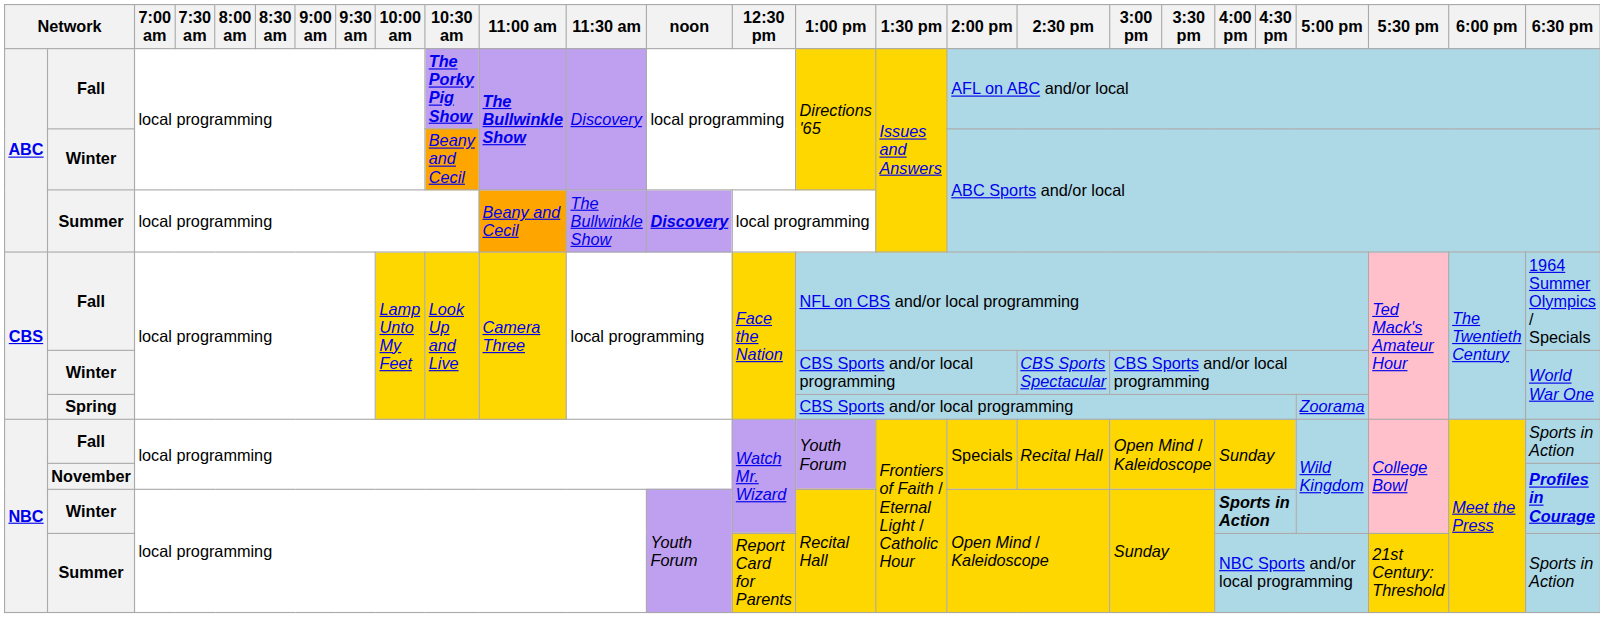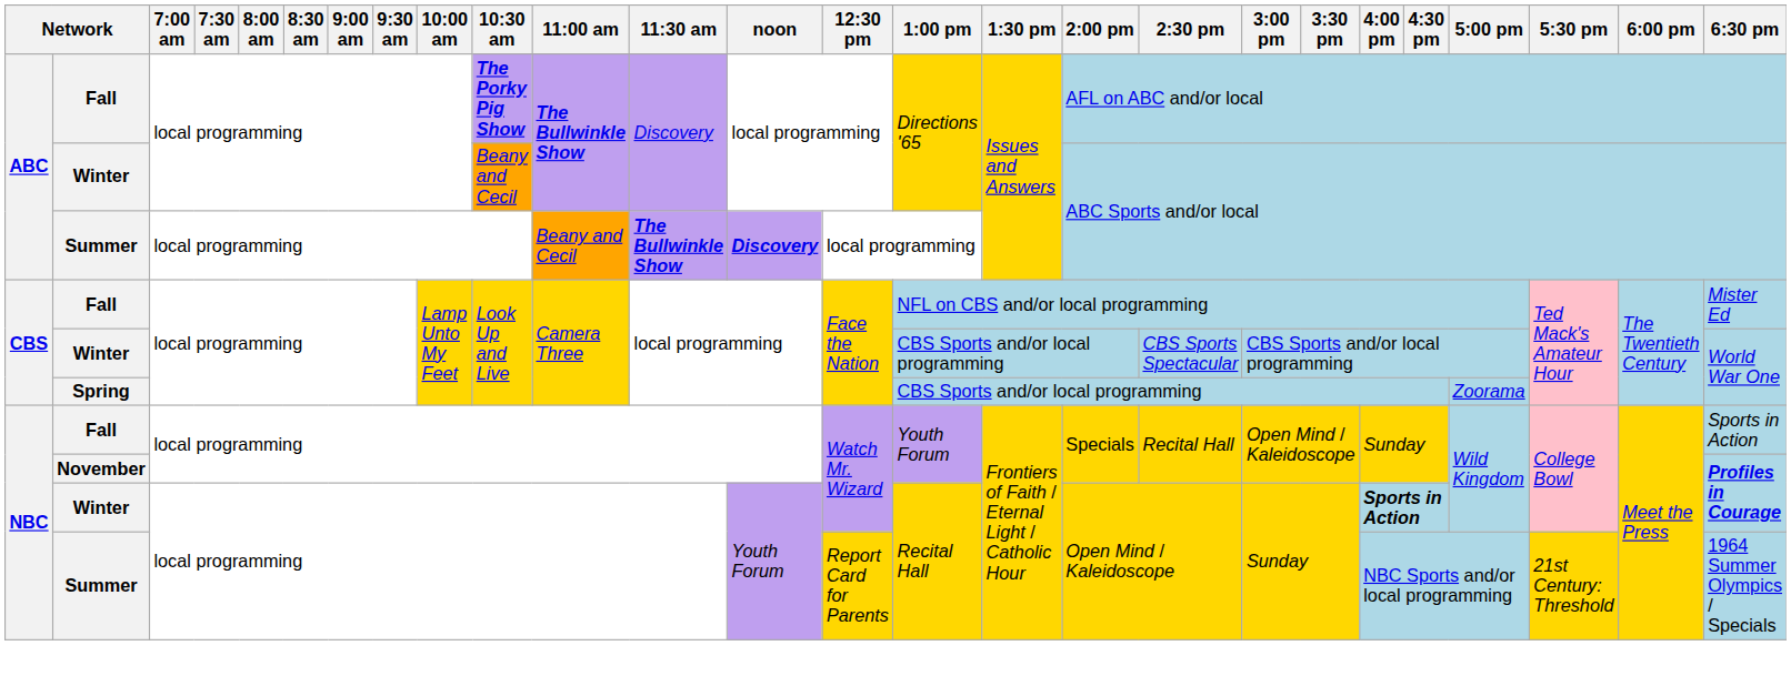ABC / Summer | 11:30 am: normal -> bold
CBS / Fall | 6:30 pm: 1964 Summer Olympics / Specials -> Mister Ed
NBC / Summer | 6:30 pm: Sports in Action -> 1964 Summer Olympics / Specials
